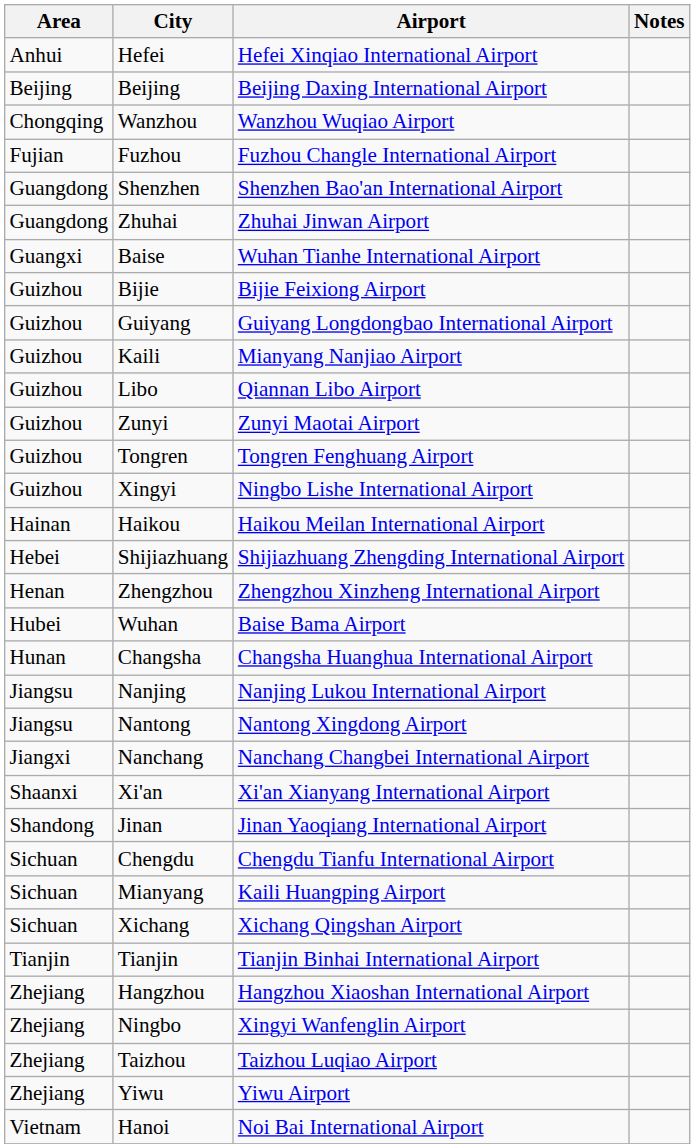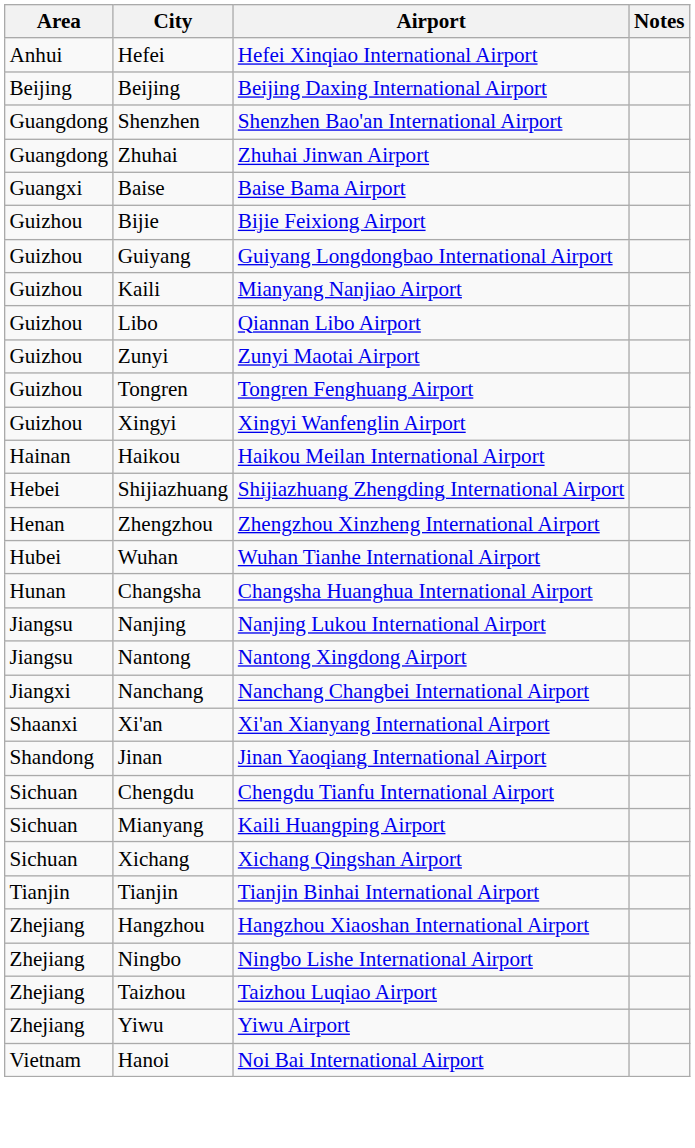- row: Chongqing | Wanzhou | Wanzhou Wuqiao Airport
- row: Fujian | Fuzhou | Fuzhou Changle International Airport
Baise | Airport: Wuhan Tianhe International Airport -> Baise Bama Airport
Xingyi | Airport: Ningbo Lishe International Airport -> Xingyi Wanfenglin Airport
Wuhan | Airport: Baise Bama Airport -> Wuhan Tianhe International Airport
Ningbo | Airport: Xingyi Wanfenglin Airport -> Ningbo Lishe International Airport
